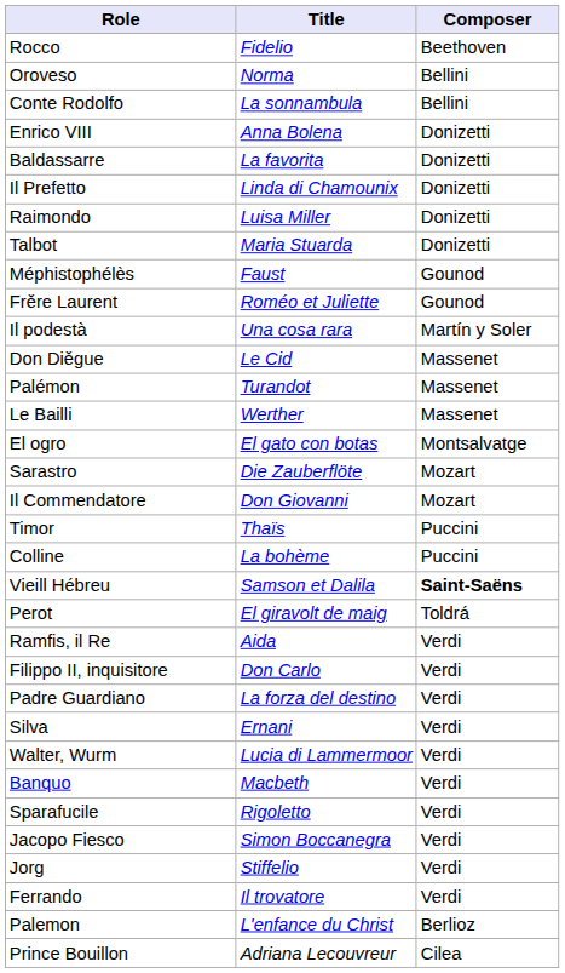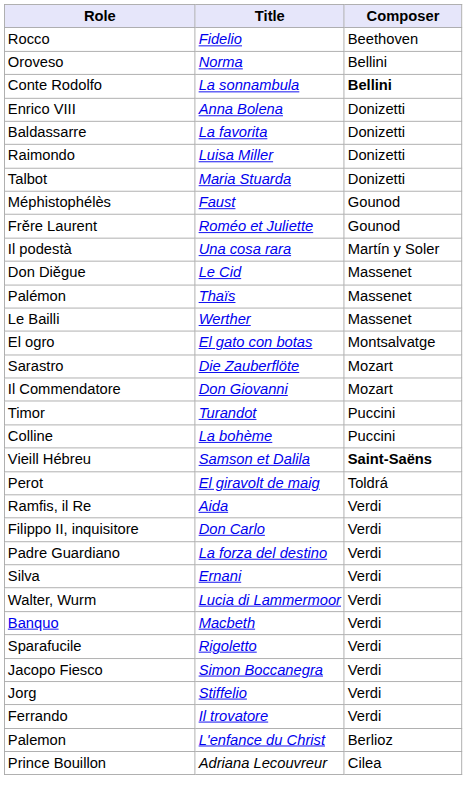Conte Rodolfo | Composer: normal -> bold
- row: Il Prefetto | Linda di Chamounix | Donizetti
Palémon | Title: Turandot -> Thaïs
Timor | Title: Thaïs -> Turandot
